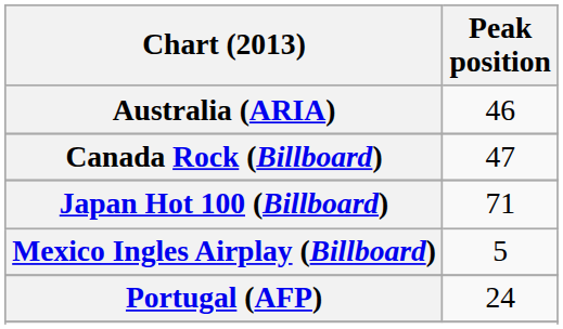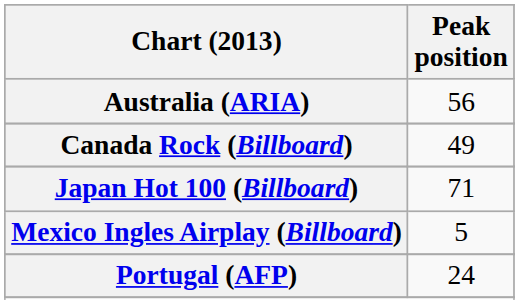Australia (ARIA) | Peak position: 46 -> 56
Canada Rock (Billboard) | Peak position: 47 -> 49
